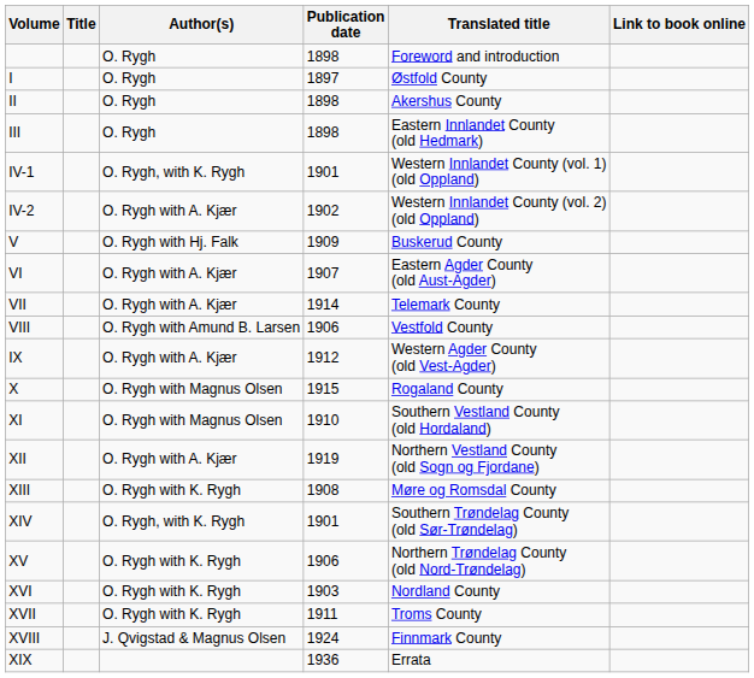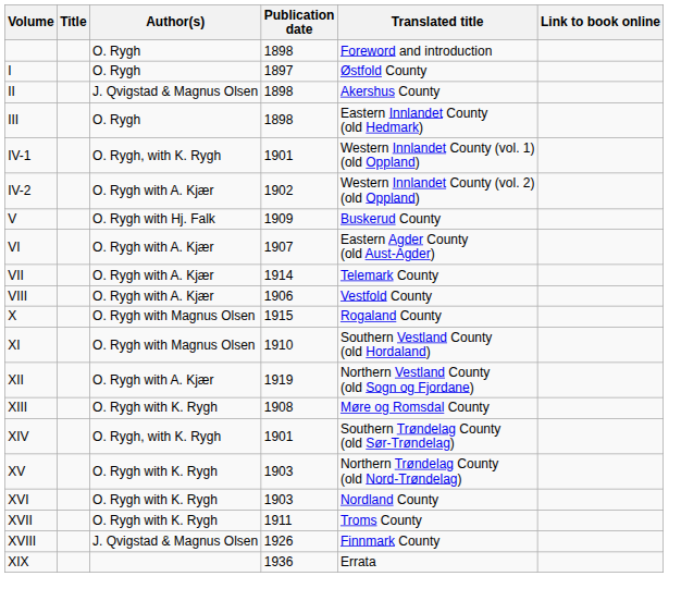II | Author(s): O. Rygh -> J. Qvigstad & Magnus Olsen
VIII | Author(s): O. Rygh with Amund B. Larsen -> O. Rygh with A. Kjær
- row: IX | O. Rygh with A. Kjær | 1912 | Western Agder County (old Vest-Agder)
XV | Publication date: 1906 -> 1903
XVIII | Publication date: 1924 -> 1926
